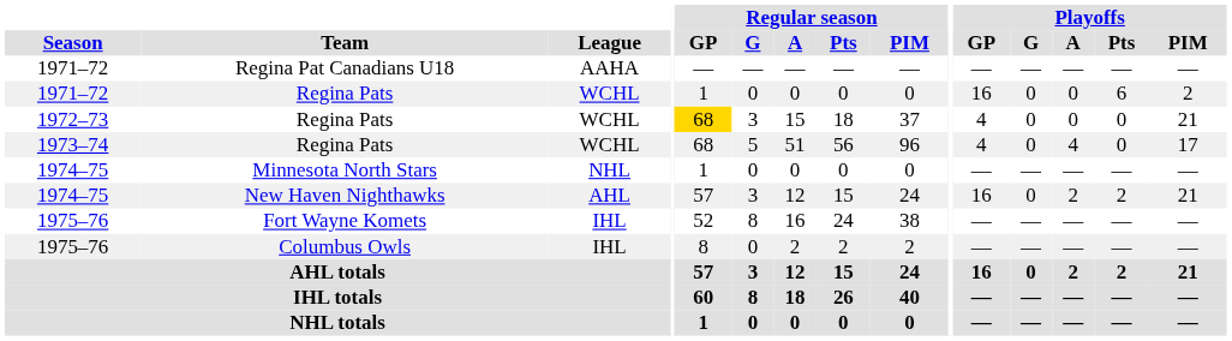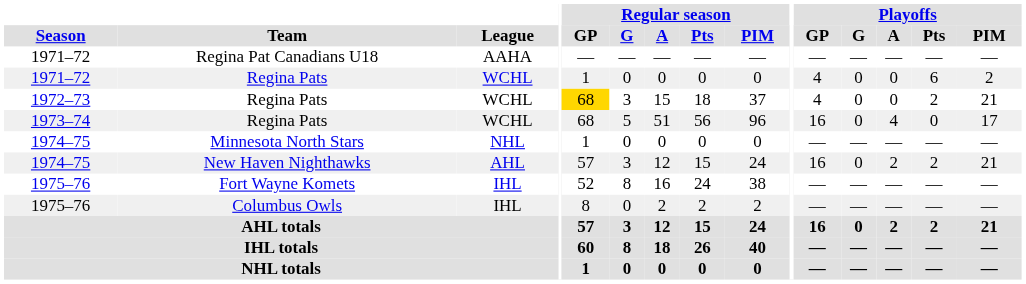1971–72 / Regina Pats | Playoffs / GP: 16 -> 4
1972–73 / Regina Pats | Playoffs / Pts: 0 -> 2
1973–74 / Regina Pats | Playoffs / GP: 4 -> 16
